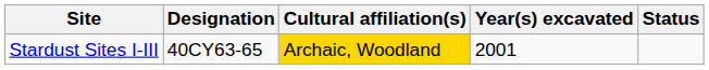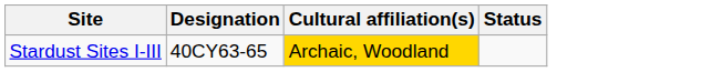- column: Year(s) excavated | 2001
